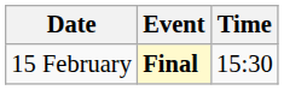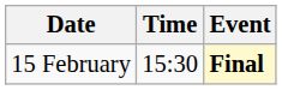columns swapped: Time <-> Event
